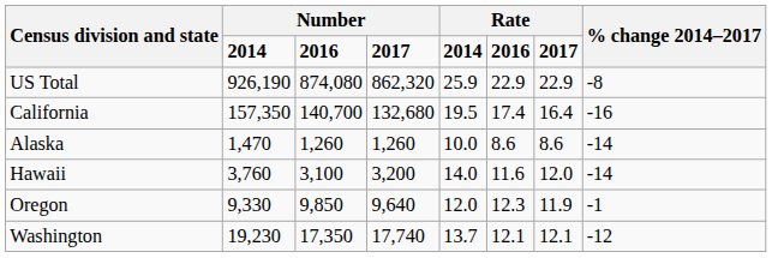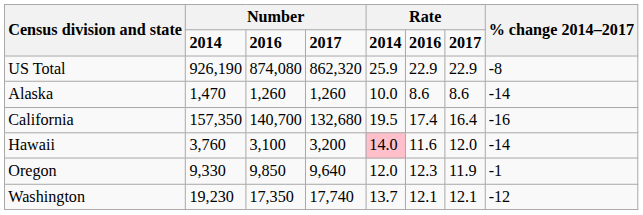rows swapped: Alaska <-> California
Hawaii | column 5: no background -> pink background
